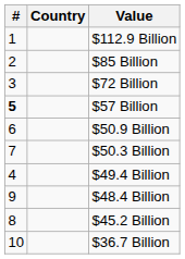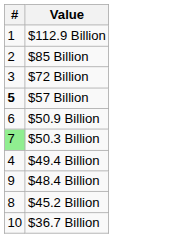- column: Country
$50.3 Billion | #: no background -> lightgreen background
